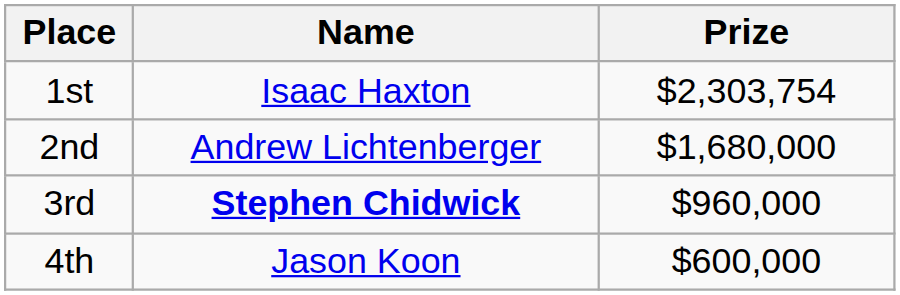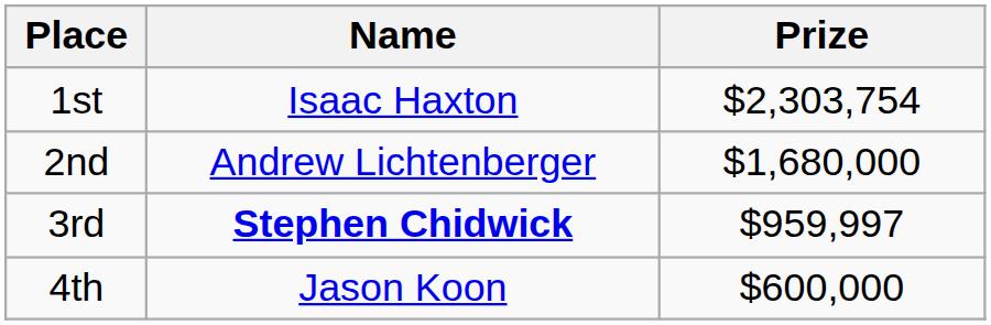3rd | Prize: $960,000 -> $959,997
